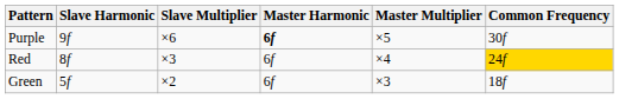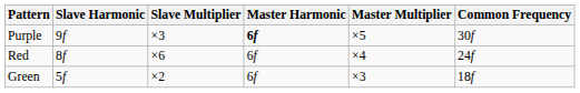Purple | Slave Multiplier: ×6 -> ×3
Red | Slave Multiplier: ×3 -> ×6
Red | Common Frequency: gold background -> no background
